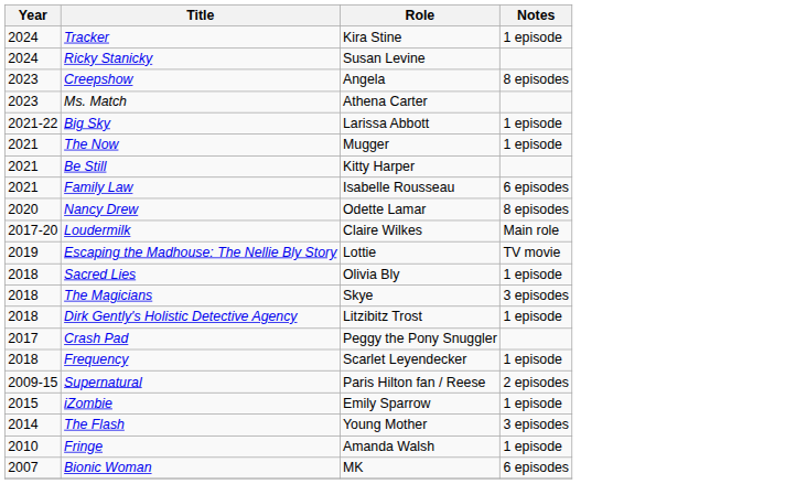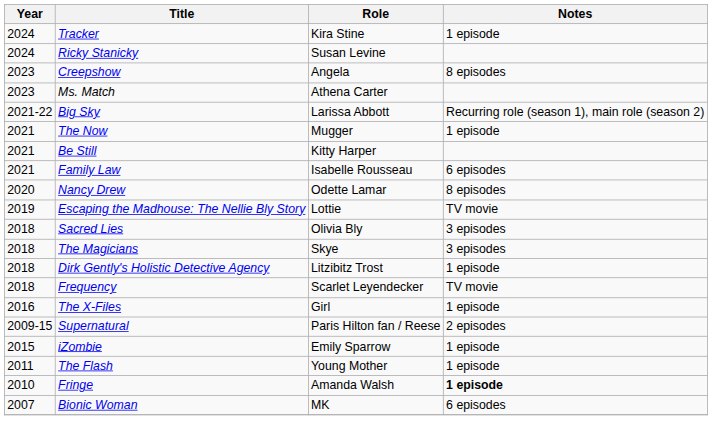Big Sky | Notes: 1 episode -> Recurring role (season 1), main role (season 2)
- row: 2017-20 | Loudermilk | Claire Wilkes | Main role
Sacred Lies | Notes: 1 episode -> 3 episodes
- row: 2017 | Crash Pad | Peggy the Pony Snuggler
Frequency | Notes: 1 episode -> TV movie
+ row: 2016 | The X-Files | Girl | 1 episode
The Flash | Year: 2014 -> 2011
The Flash | Notes: 3 episodes -> 1 episode
Fringe | Notes: normal -> bold
